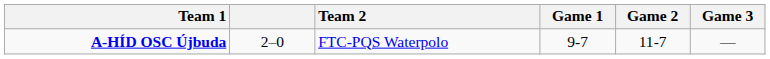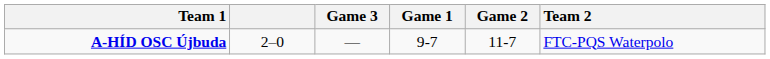columns swapped: Team 2 <-> Game 3
